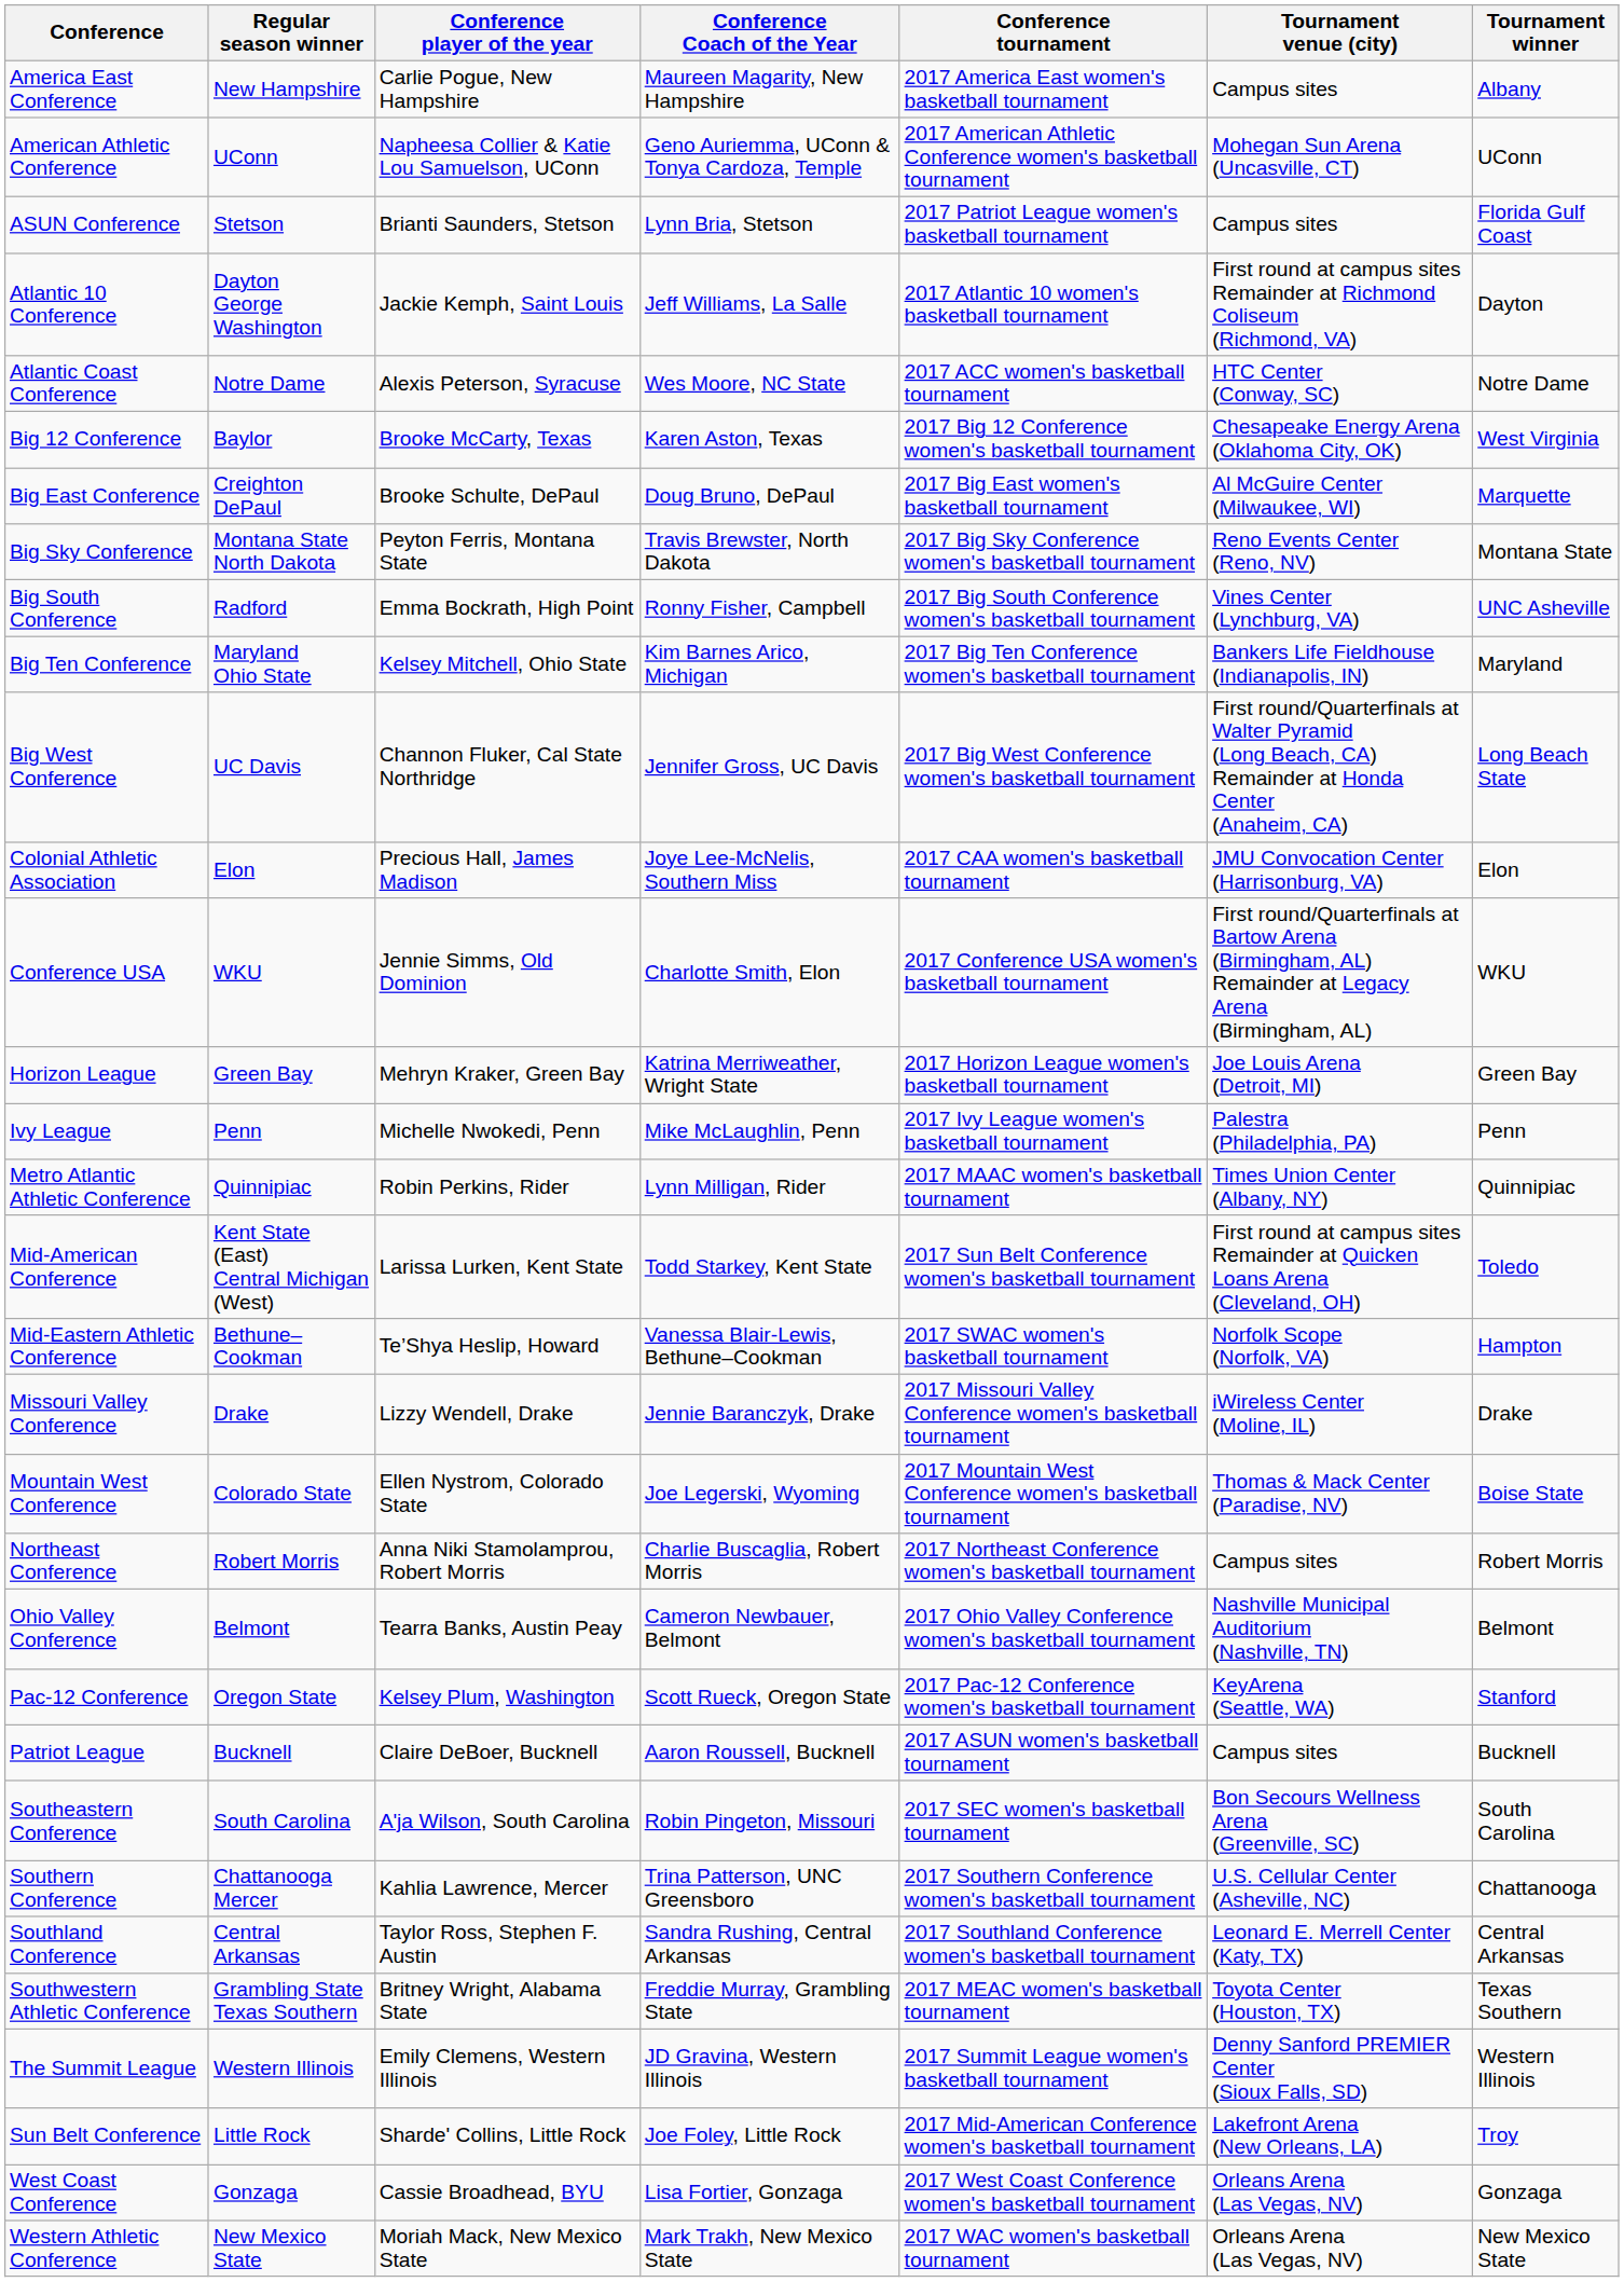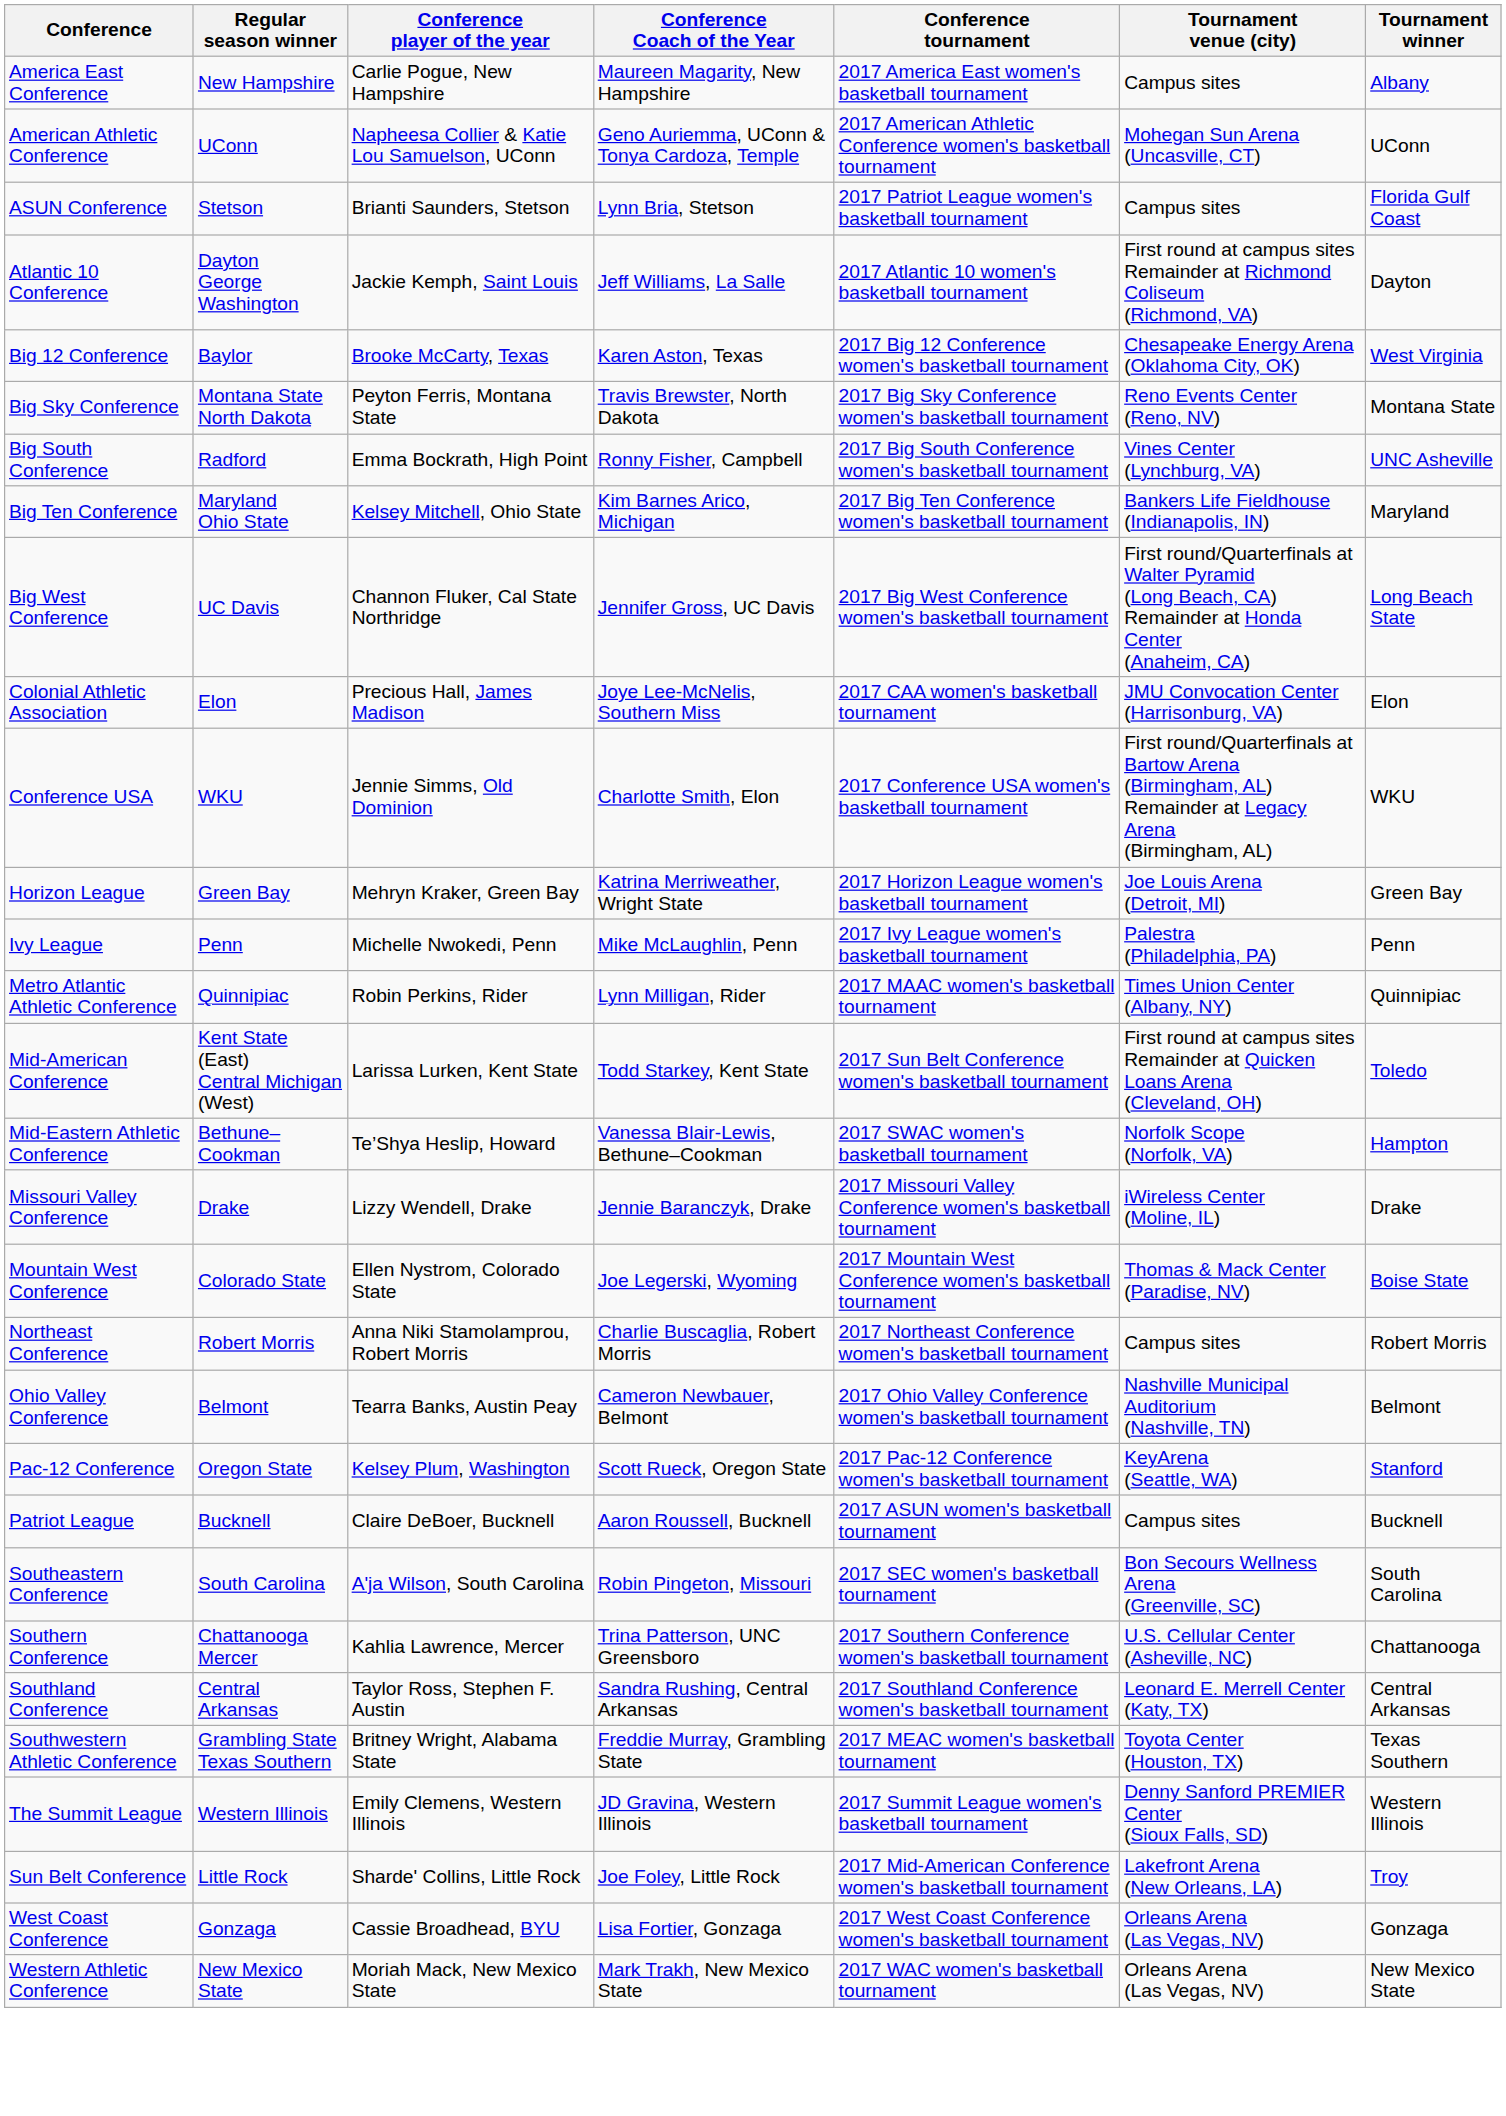- row: Atlantic Coast Conference | Notre Dame | Alexis Peterson, Syracuse | Wes Moore, NC State | 2017 ACC women's basketball tournament | HTC Center (Conway, SC) | Notre Dame
- row: Big East Conference | Creighton DePaul | Brooke Schulte, DePaul | Doug Bruno, DePaul | 2017 Big East women's basketball tournament | Al McGuire Center (Milwaukee, WI) | Marquette
